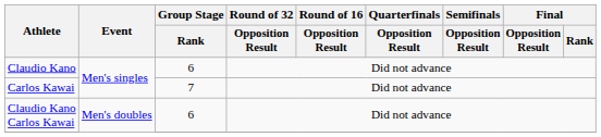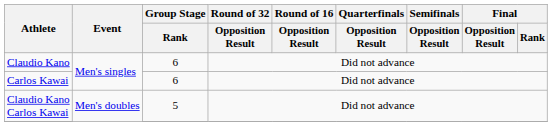Carlos Kawai | Group Stage / Rank: 7 -> 6
Claudio Kano Carlos Kawai | Group Stage / Rank: 6 -> 5
